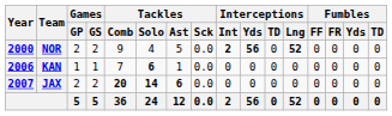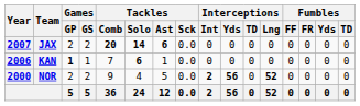rows swapped: NOR <-> JAX
KAN | Games / GP: normal -> bold
